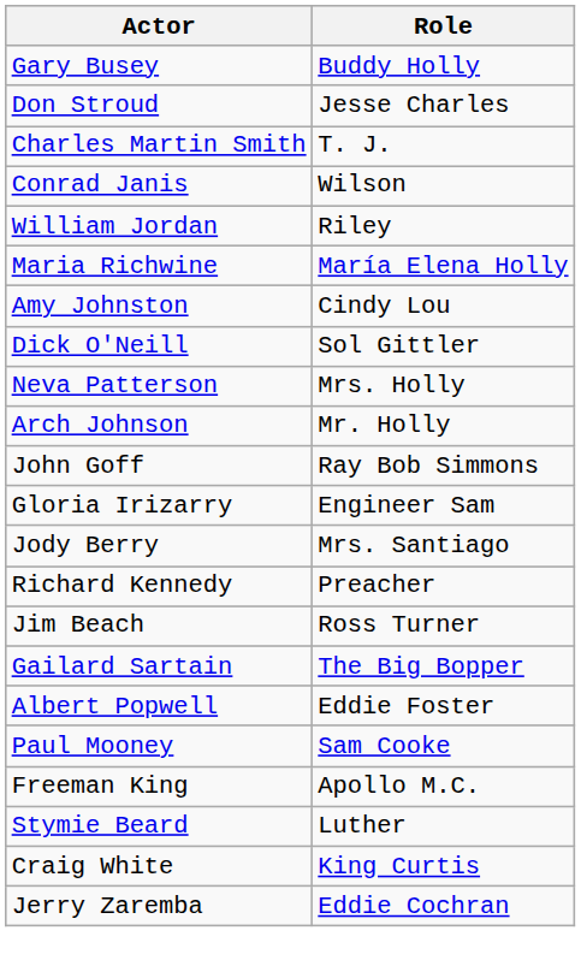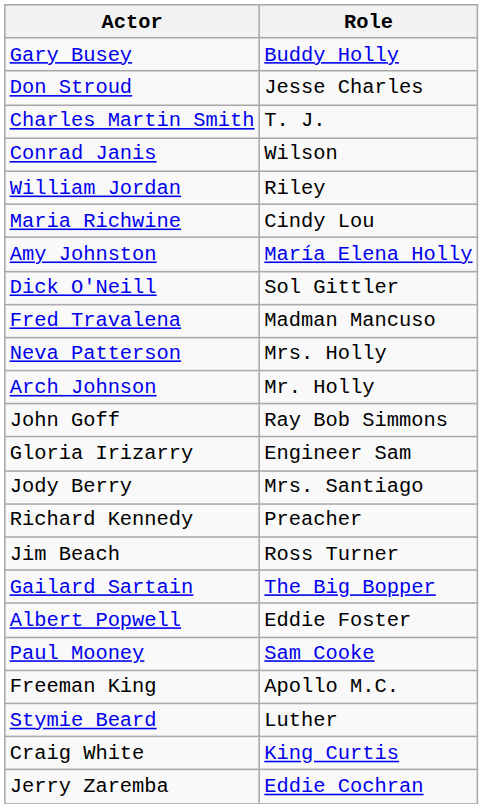Maria Richwine | Role: María Elena Holly -> Cindy Lou
Amy Johnston | Role: Cindy Lou -> María Elena Holly
+ row: Fred Travalena | Madman Mancuso
